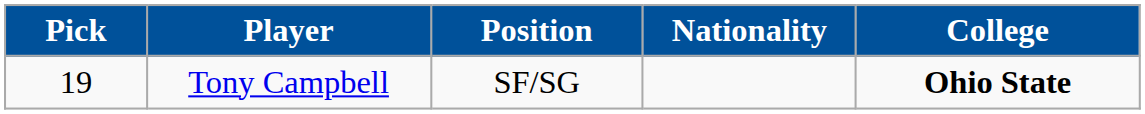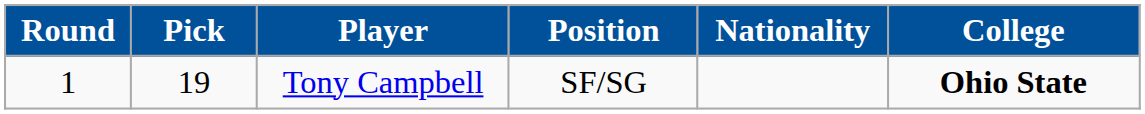+ column: Round | 1
